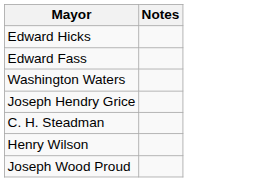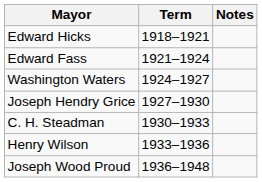+ column: Term | 1918–1921 | 1921–1924 | 1924–1927 | 1927–1930 | 1930–1933 | 1933–1936 | 1936–1948
